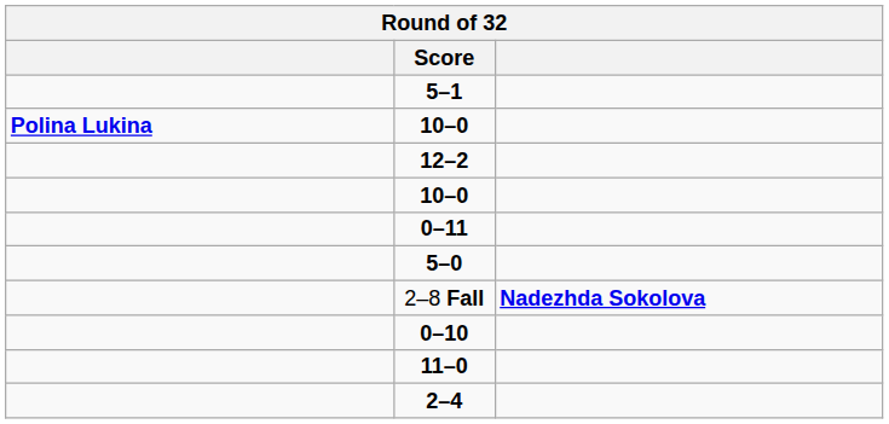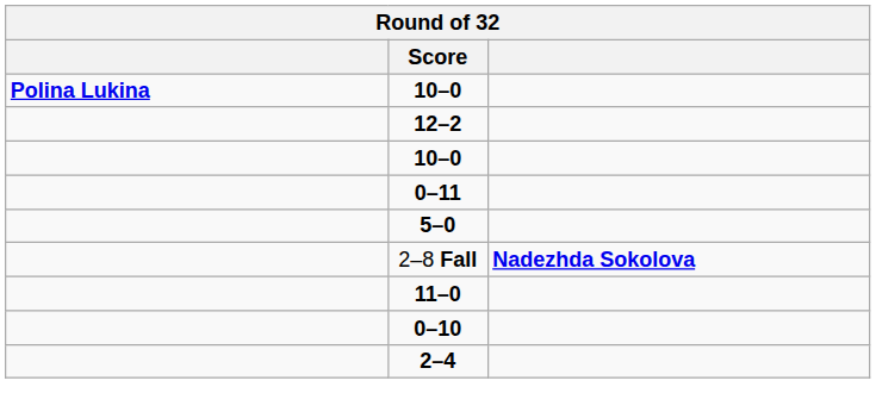- row: 5–1
rows swapped: 0–10 <-> 11–0
